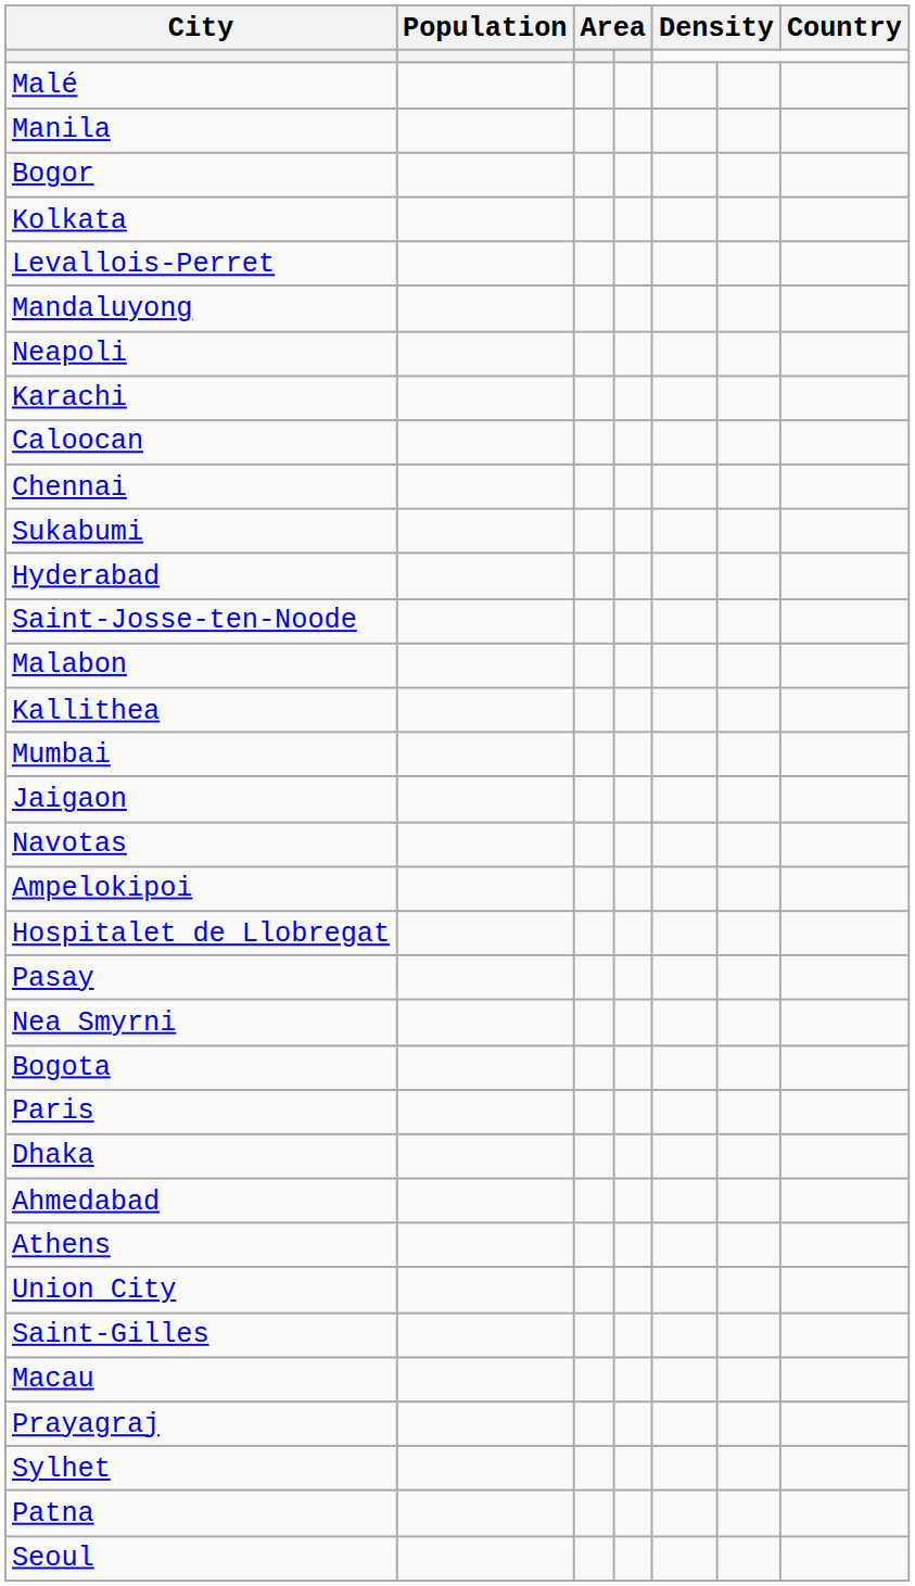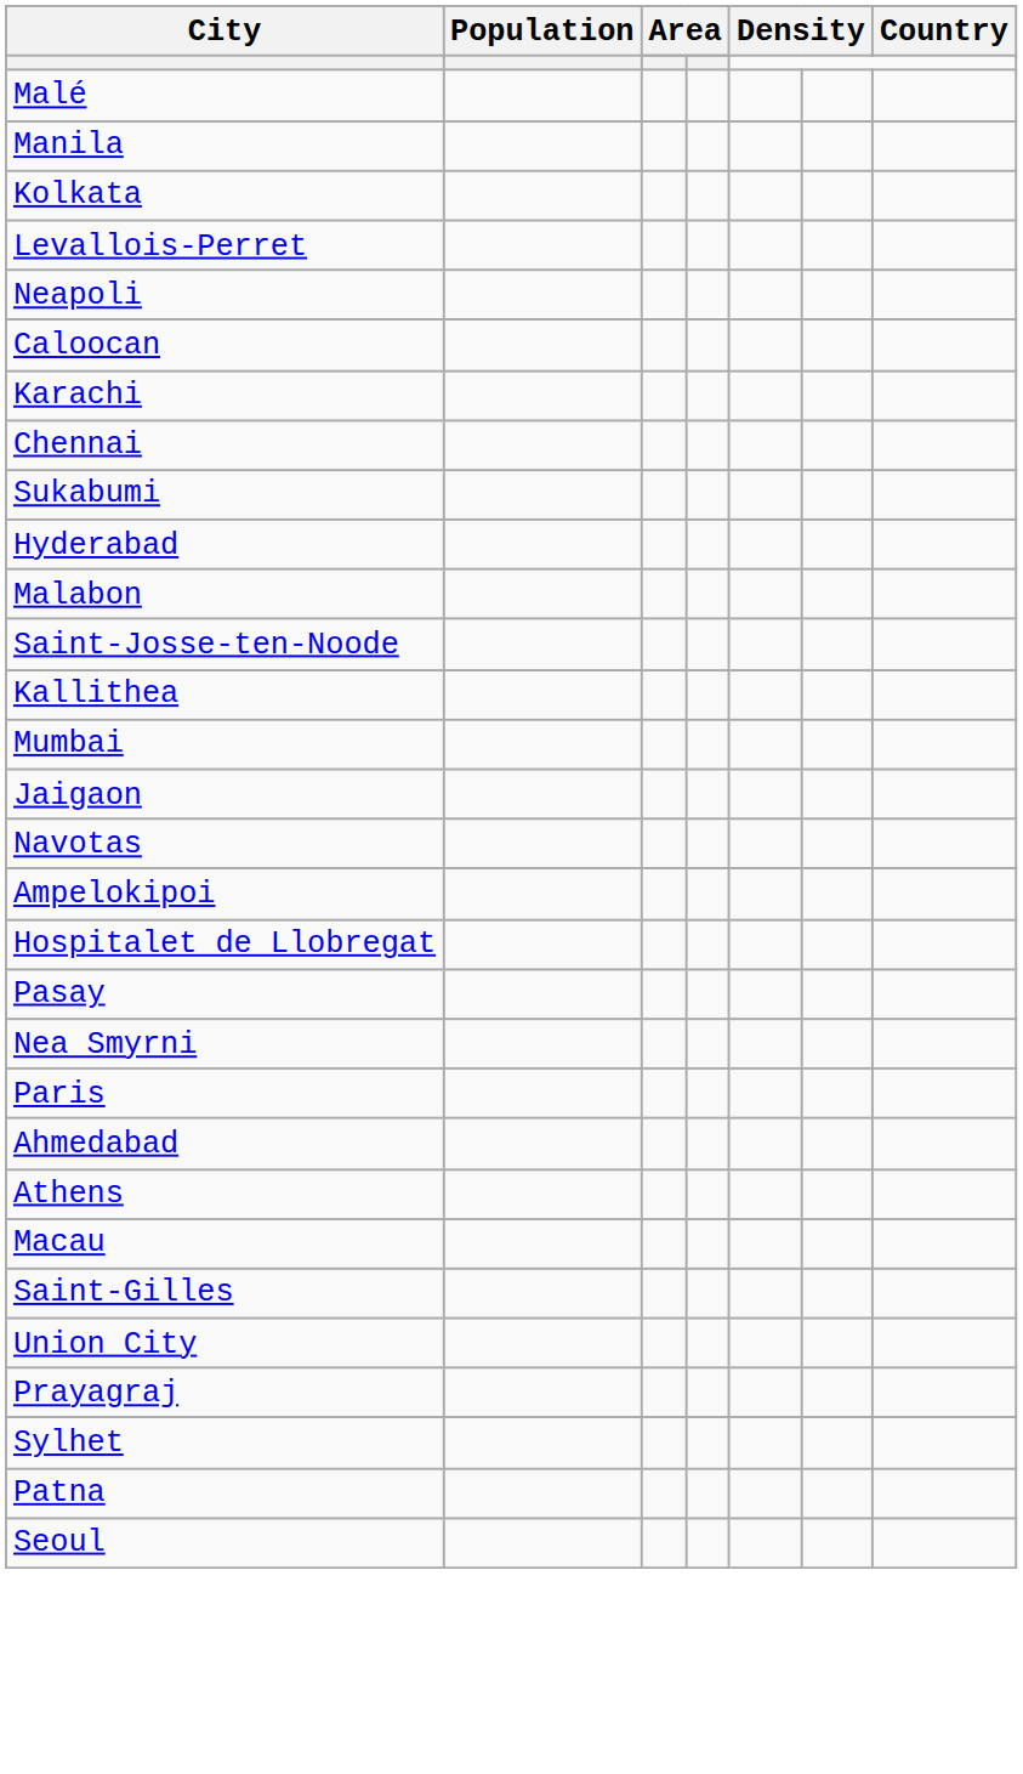- row: Bogor
- row: Mandaluyong
rows swapped: Caloocan <-> Karachi
rows swapped: Saint-Josse-ten-Noode <-> Malabon
- row: Bogota
- row: Dhaka
rows swapped: Union City <-> Macau
